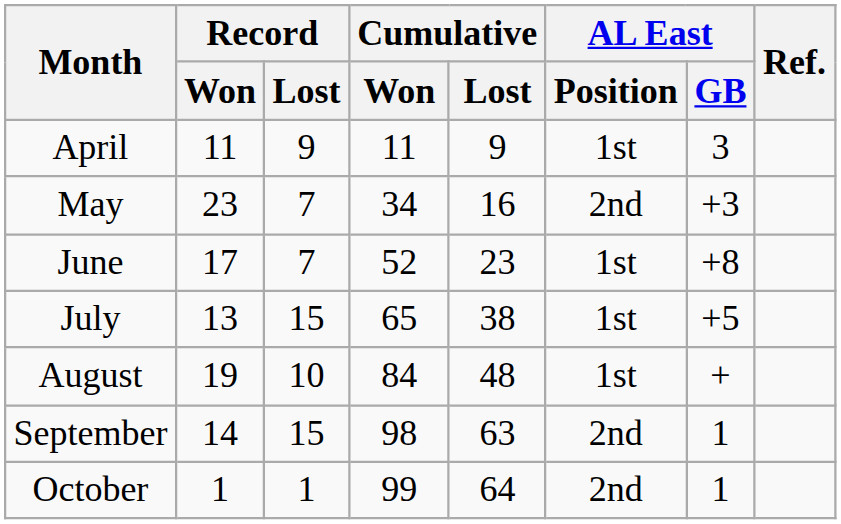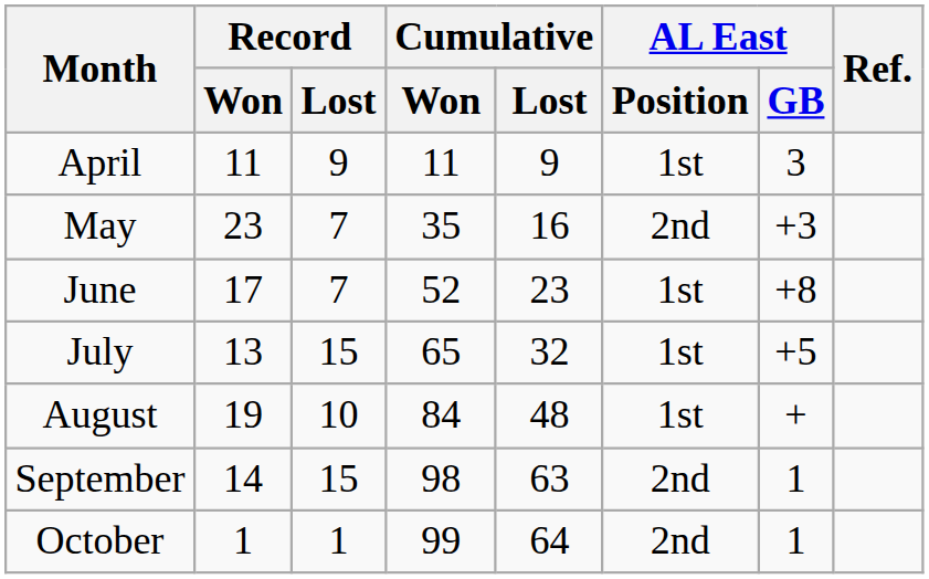May | Cumulative / Won: 34 -> 35
July | Cumulative / Lost: 38 -> 32
